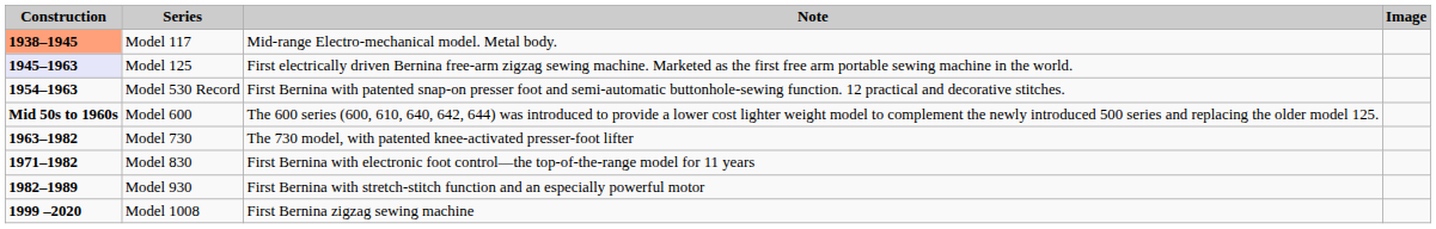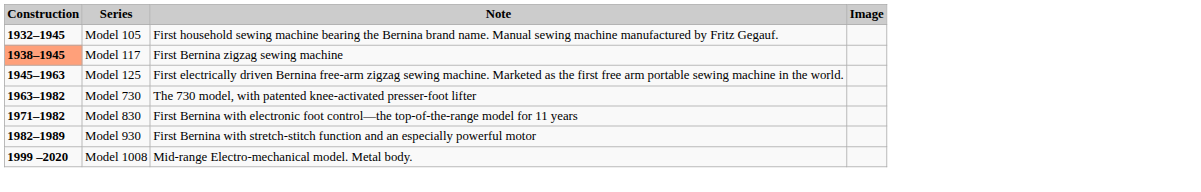+ row: 1932–1945 | Model 105 | First household sewing machine bearing the Bernina brand name. Manual sewing machine manufactured by Fritz Gegauf.
Model 117 | Note: Mid-range Electro-mechanical model. Metal body. -> First Bernina zigzag sewing machine
Model 125 | Construction: lavender background -> no background
- row: 1954–1963 | Model 530 Record | First Bernina with patented snap-on presser foot and semi-automatic buttonhole-sewing function. 12 practical and decorative stitches.
- row: Mid 50s to 1960s | Model 600 | The 600 series (600, 610, 640, 642, 644) was introduced to provide a lower cost lighter weight model to complement the newly introduced 500 series and replacing the older model 125.
Model 1008 | Note: First Bernina zigzag sewing machine -> Mid-range Electro-mechanical model. Metal body.
